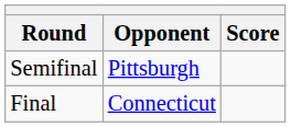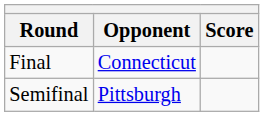rows swapped: Semifinal <-> Final
